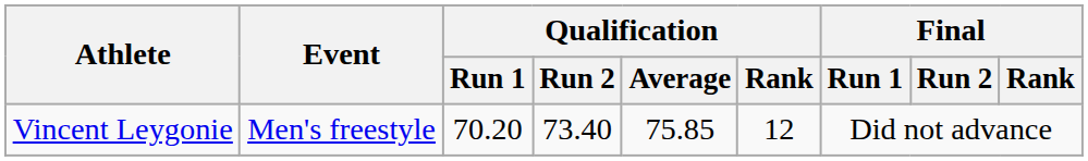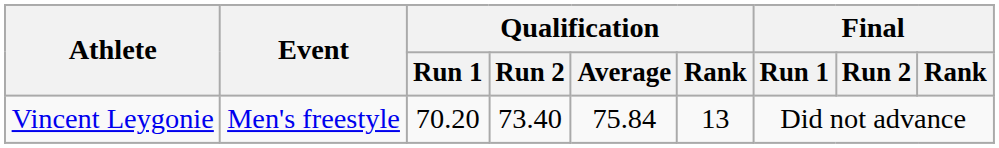Vincent Leygonie | Qualification / Average: 75.85 -> 75.84
Vincent Leygonie | Qualification / Rank: 12 -> 13
